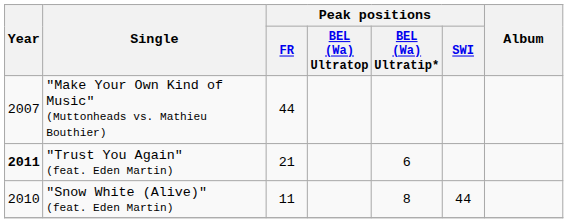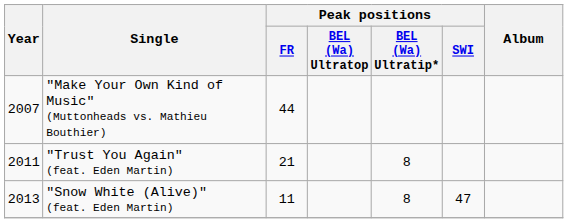"Trust You Again" (feat. Eden Martin) | Year: bold -> normal
"Trust You Again" (feat. Eden Martin) | Peak positions / BEL (Wa) Ultratip*: 6 -> 8
"Snow White (Alive)" (feat. Eden Martin) | Year: 2010 -> 2013
"Snow White (Alive)" (feat. Eden Martin) | Peak positions / SWI: 44 -> 47
